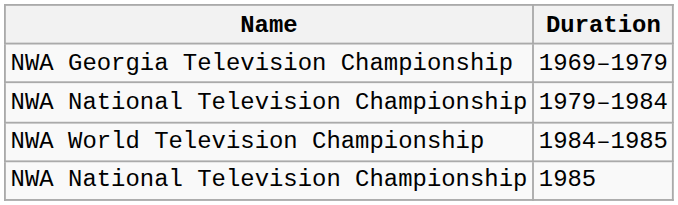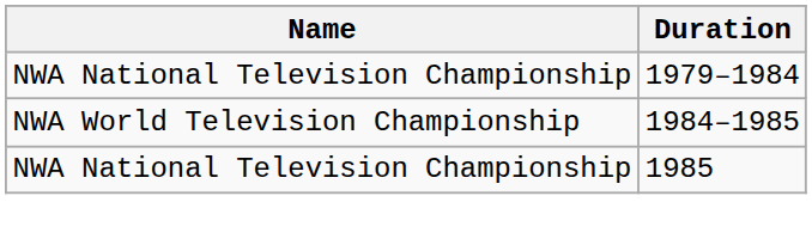- row: NWA Georgia Television Championship | 1969–1979
